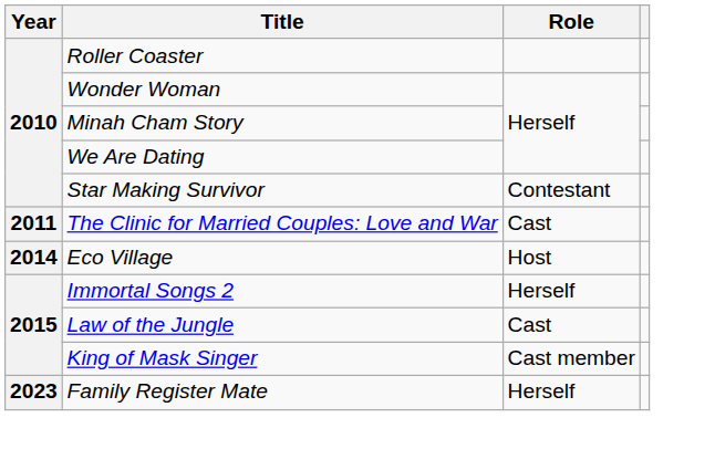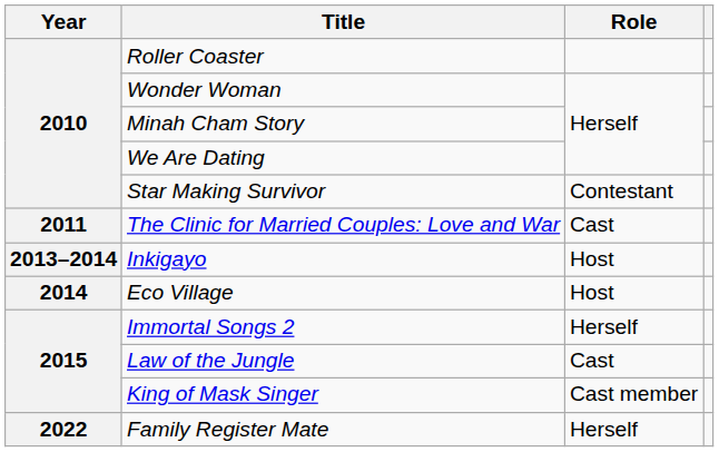+ row: 2013–2014 | Inkigayo | Host
Family Register Mate | Year: 2023 -> 2022
